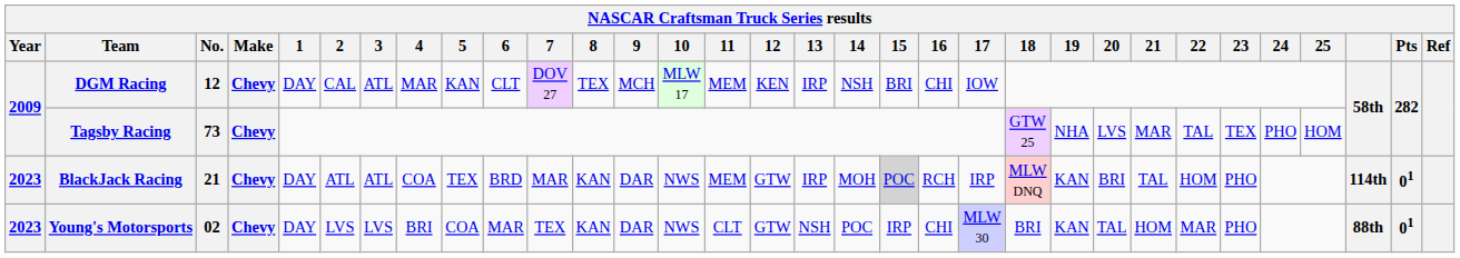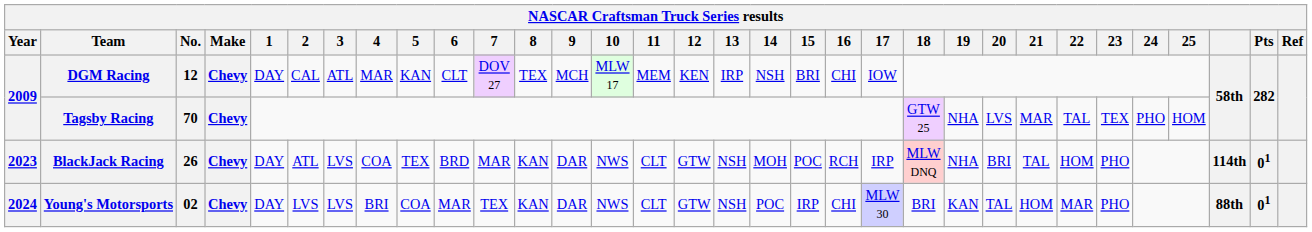Tagsby Racing | No.: 73 -> 70
BlackJack Racing | No.: 21 -> 26
BlackJack Racing | 3: ATL -> LVS
BlackJack Racing | 11: MEM -> CLT
BlackJack Racing | 13: IRP -> NSH
BlackJack Racing | 15: lightgrey background -> no background
BlackJack Racing | 19: KAN -> NHA
Young's Motorsports | Year: 2023 -> 2024
